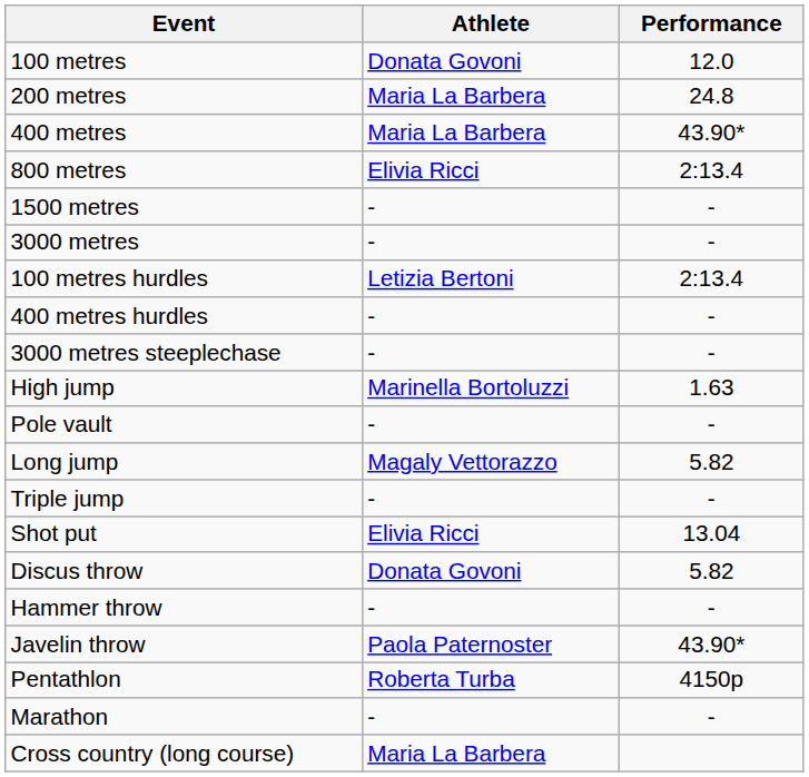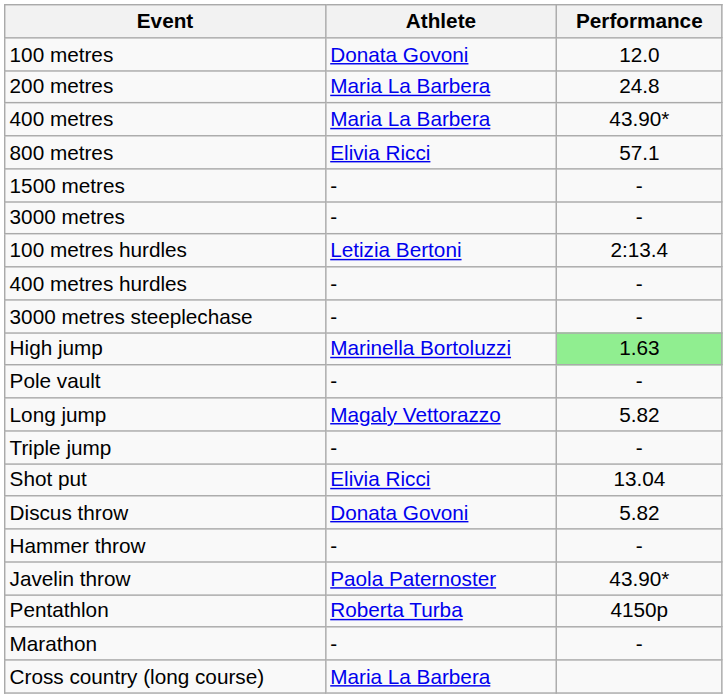800 metres | Performance: 2:13.4 -> 57.1
High jump | Performance: no background -> lightgreen background
